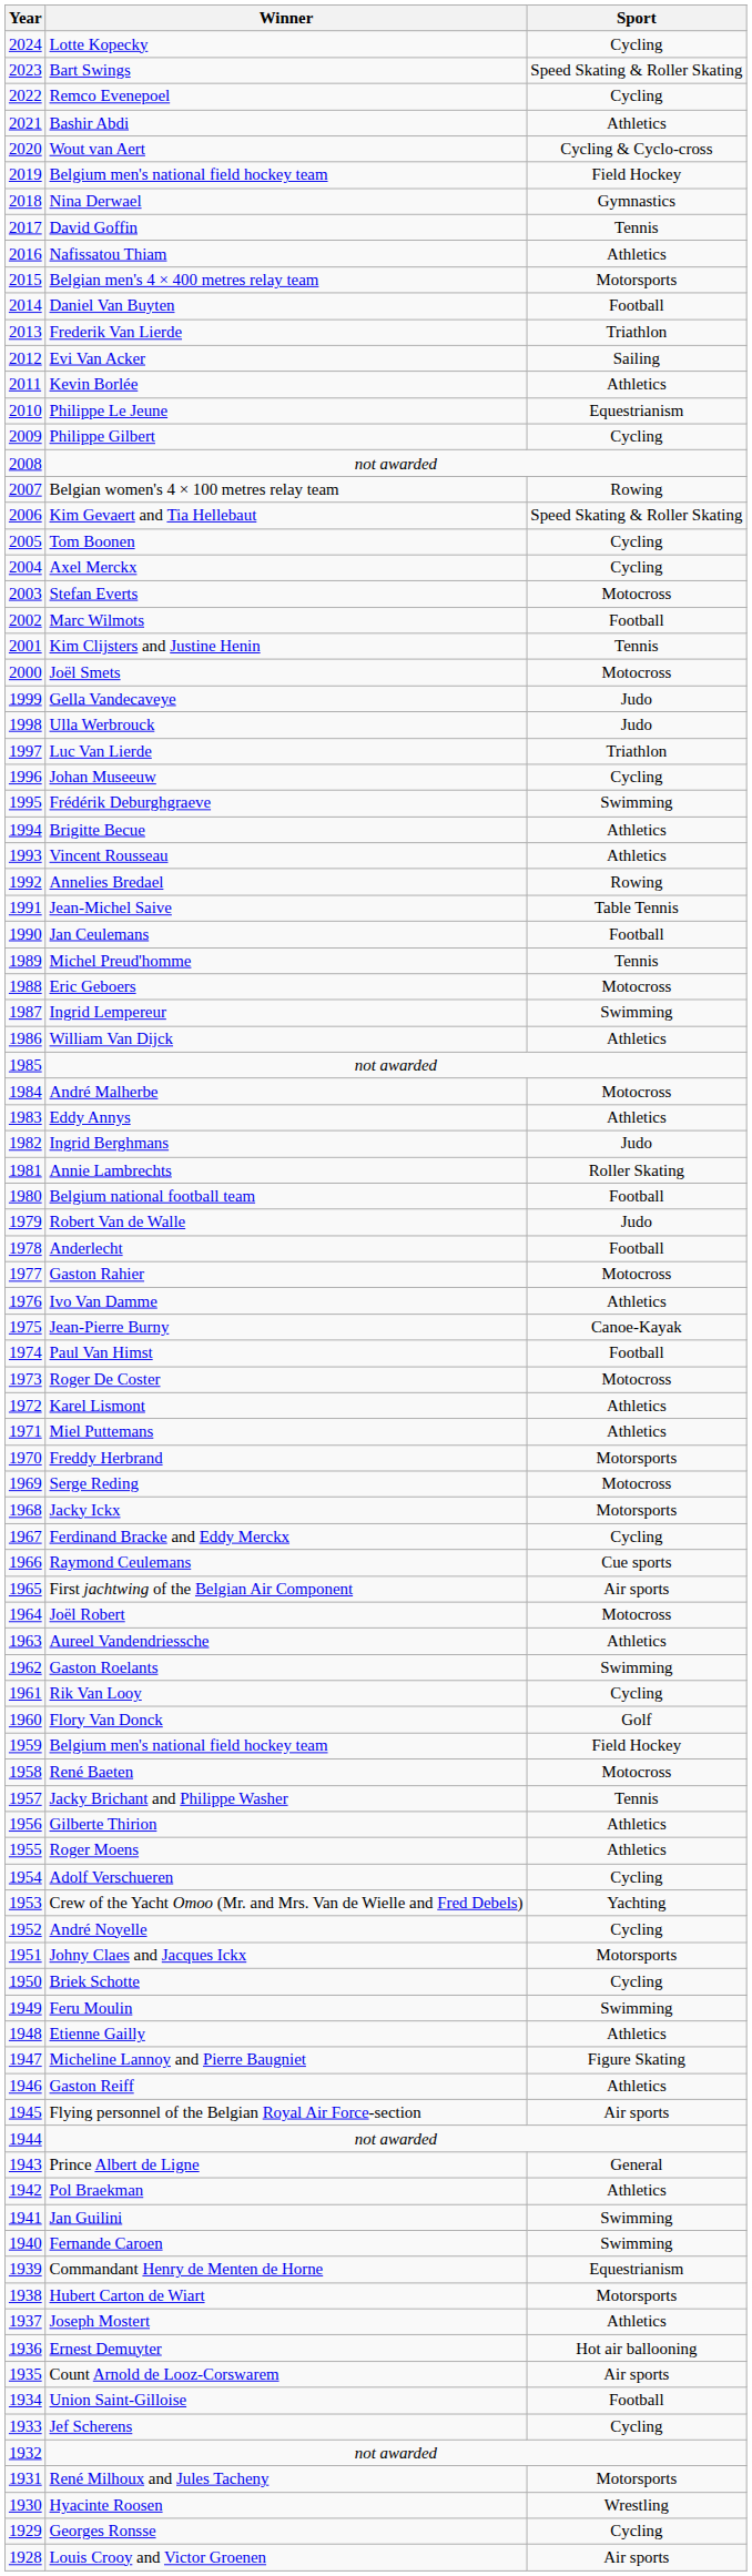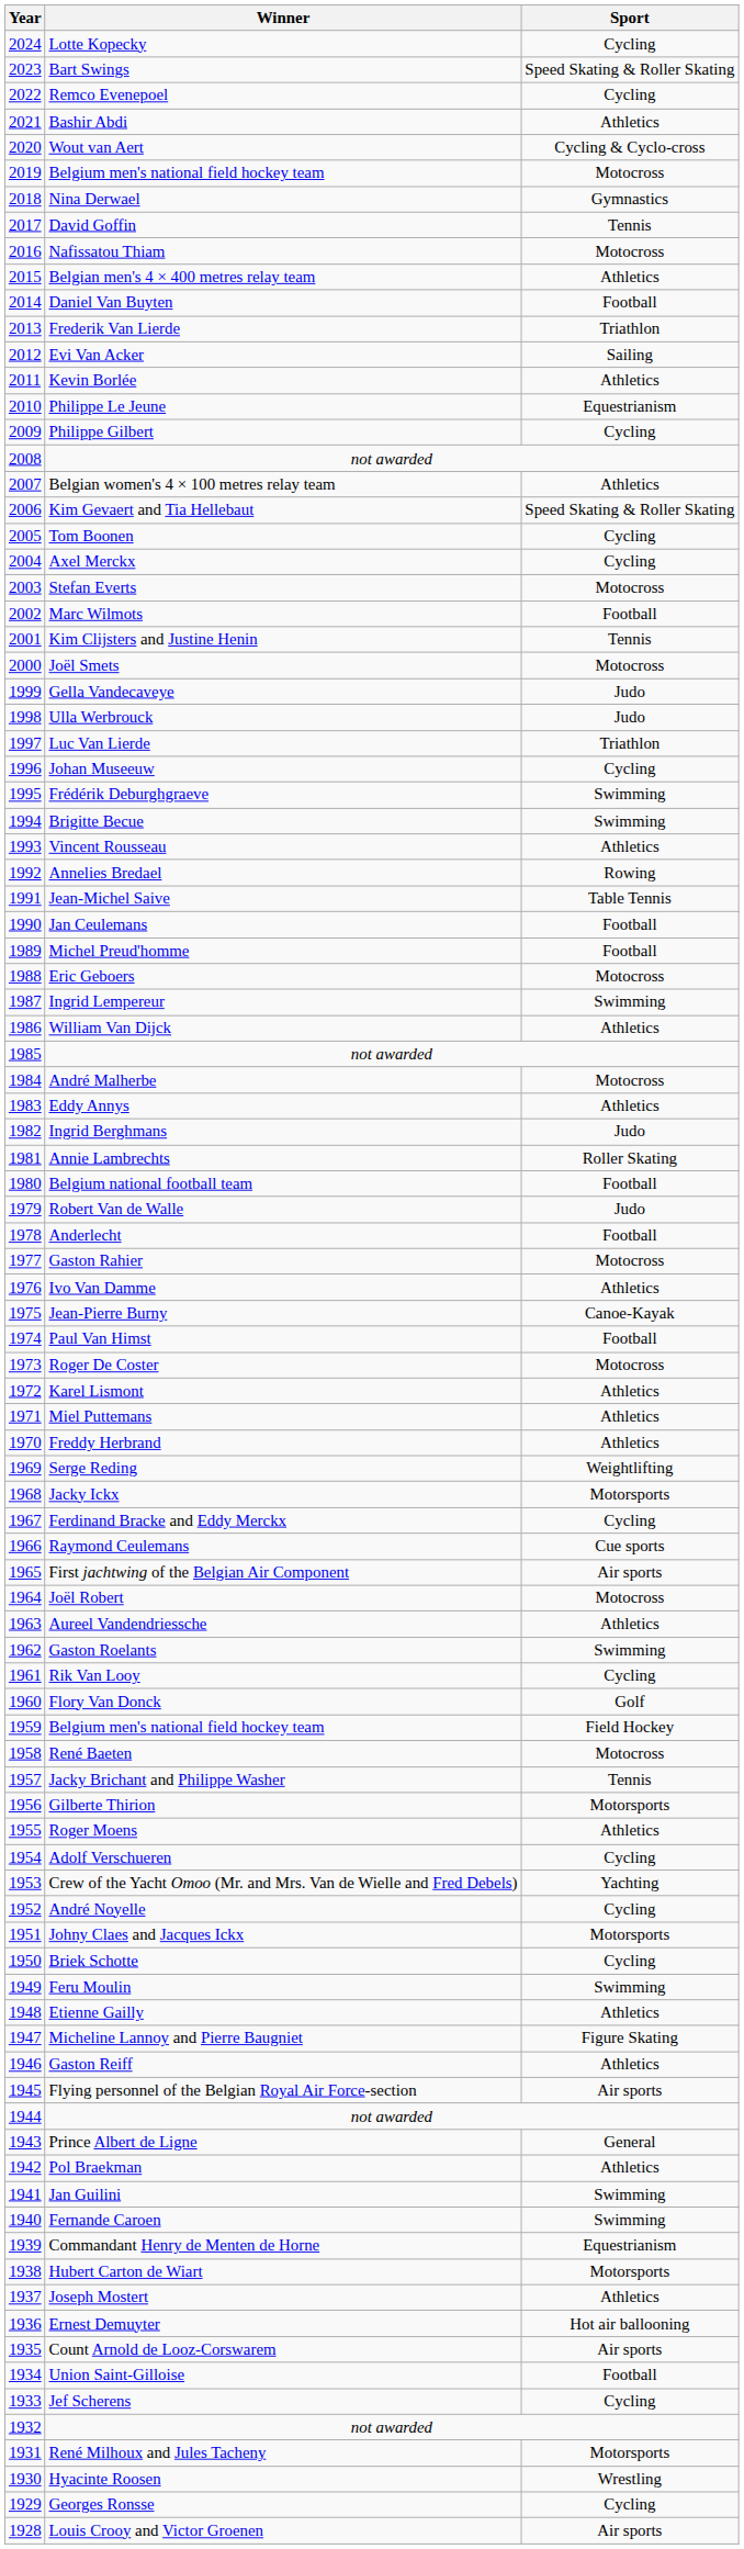2019 / Belgium men's national field hockey team | Sport: Field Hockey -> Motocross
Nafissatou Thiam | Sport: Athletics -> Motocross
Belgian men's 4 × 400 metres relay team | Sport: Motorsports -> Athletics
Belgian women's 4 × 100 metres relay team | Sport: Rowing -> Athletics
Brigitte Becue | Sport: Athletics -> Swimming
Michel Preud'homme | Sport: Tennis -> Football
Freddy Herbrand | Sport: Motorsports -> Athletics
Serge Reding | Sport: Motocross -> Weightlifting
Gilberte Thirion | Sport: Athletics -> Motorsports
